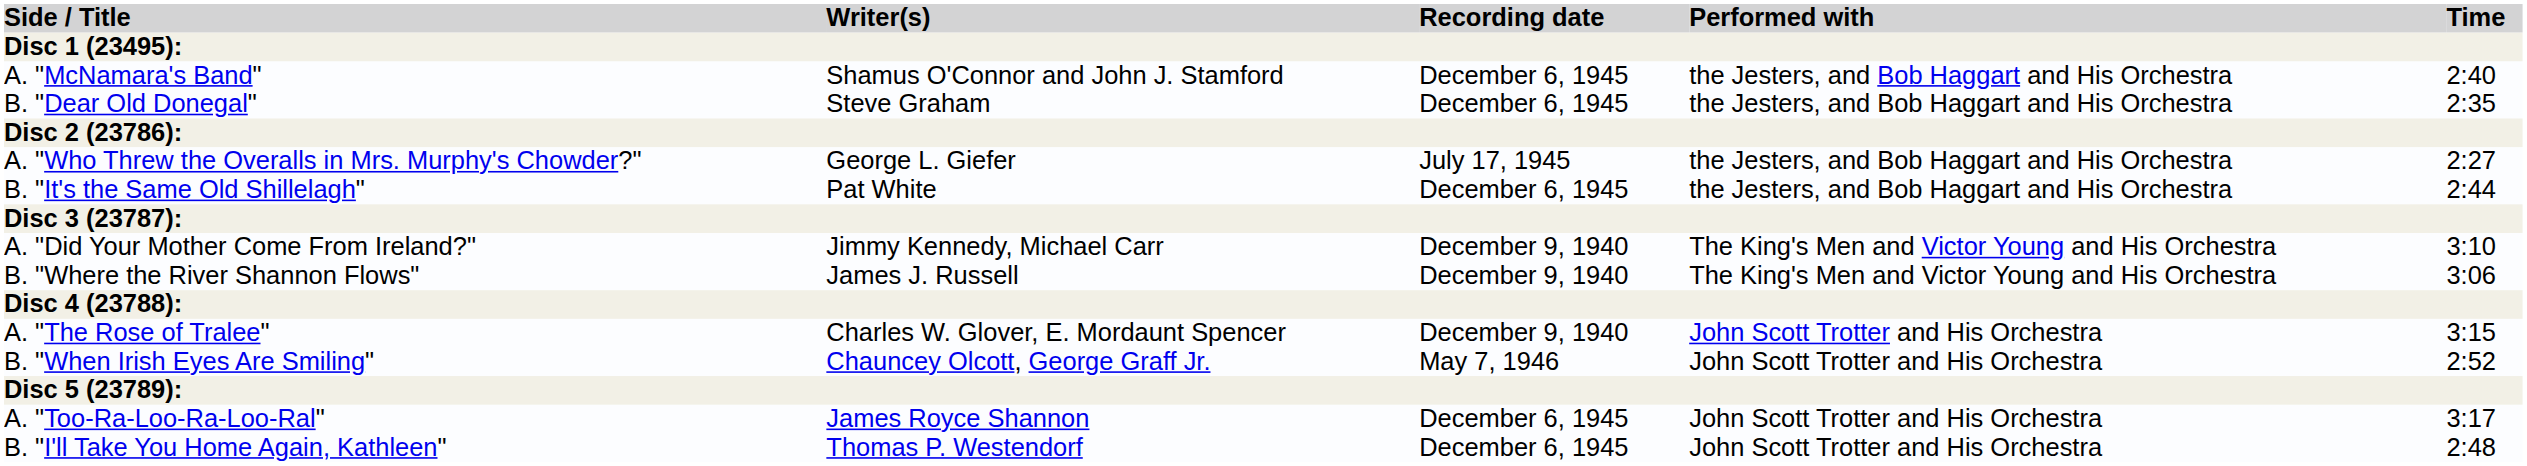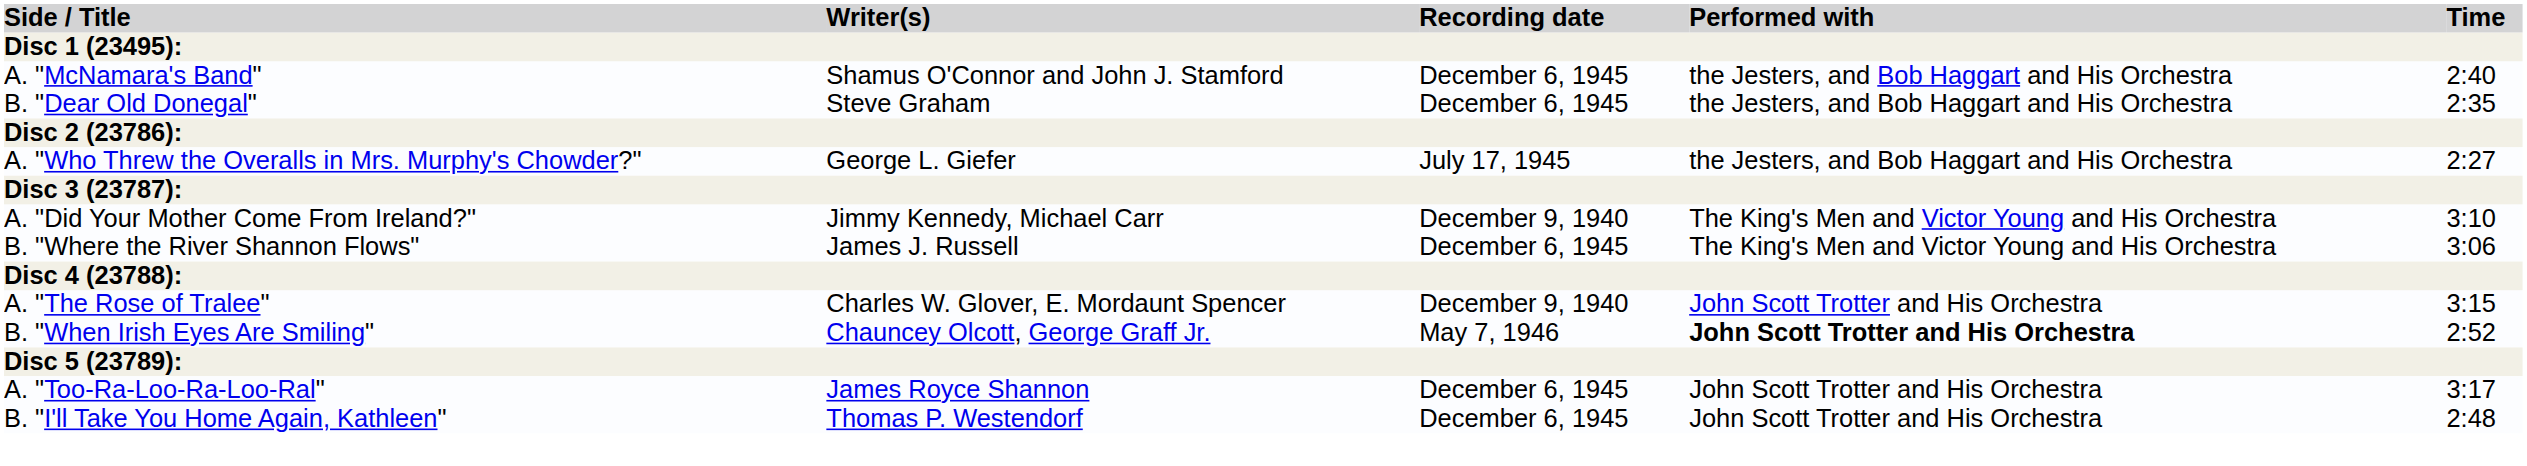- row: B. "It's the Same Old Shillelagh" | Pat White | December 6, 1945 | the Jesters, and Bob Haggart and His Orchestra | 2:44
B. "Where the River Shannon Flows" | Recording date: December 9, 1940 -> December 6, 1945
B. "When Irish Eyes Are Smiling" | Performed with: normal -> bold
